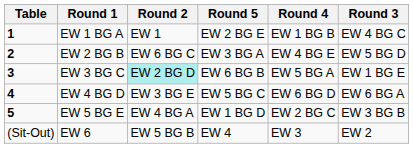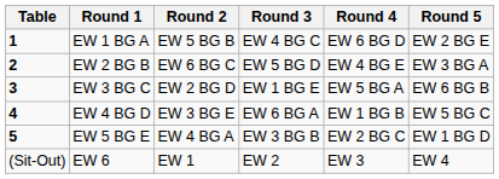columns swapped: Round 3 <-> Round 5
EW 1 BG A | Round 2: EW 1 -> EW 5 BG B
EW 1 BG A | Round 4: EW 1 BG B -> EW 6 BG D
EW 3 BG C | Round 2: paleturquoise background -> no background
EW 4 BG D | Round 4: EW 6 BG D -> EW 1 BG B
EW 6 | Round 2: EW 5 BG B -> EW 1
